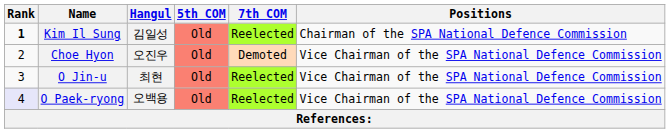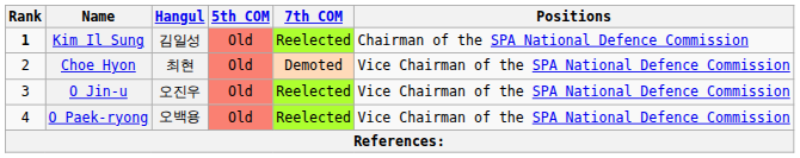Choe Hyon | Hangul: 오진우 -> 최현
O Jin-u | Hangul: 최현 -> 오진우
O Paek-ryong | Rank: lavender background -> no background
